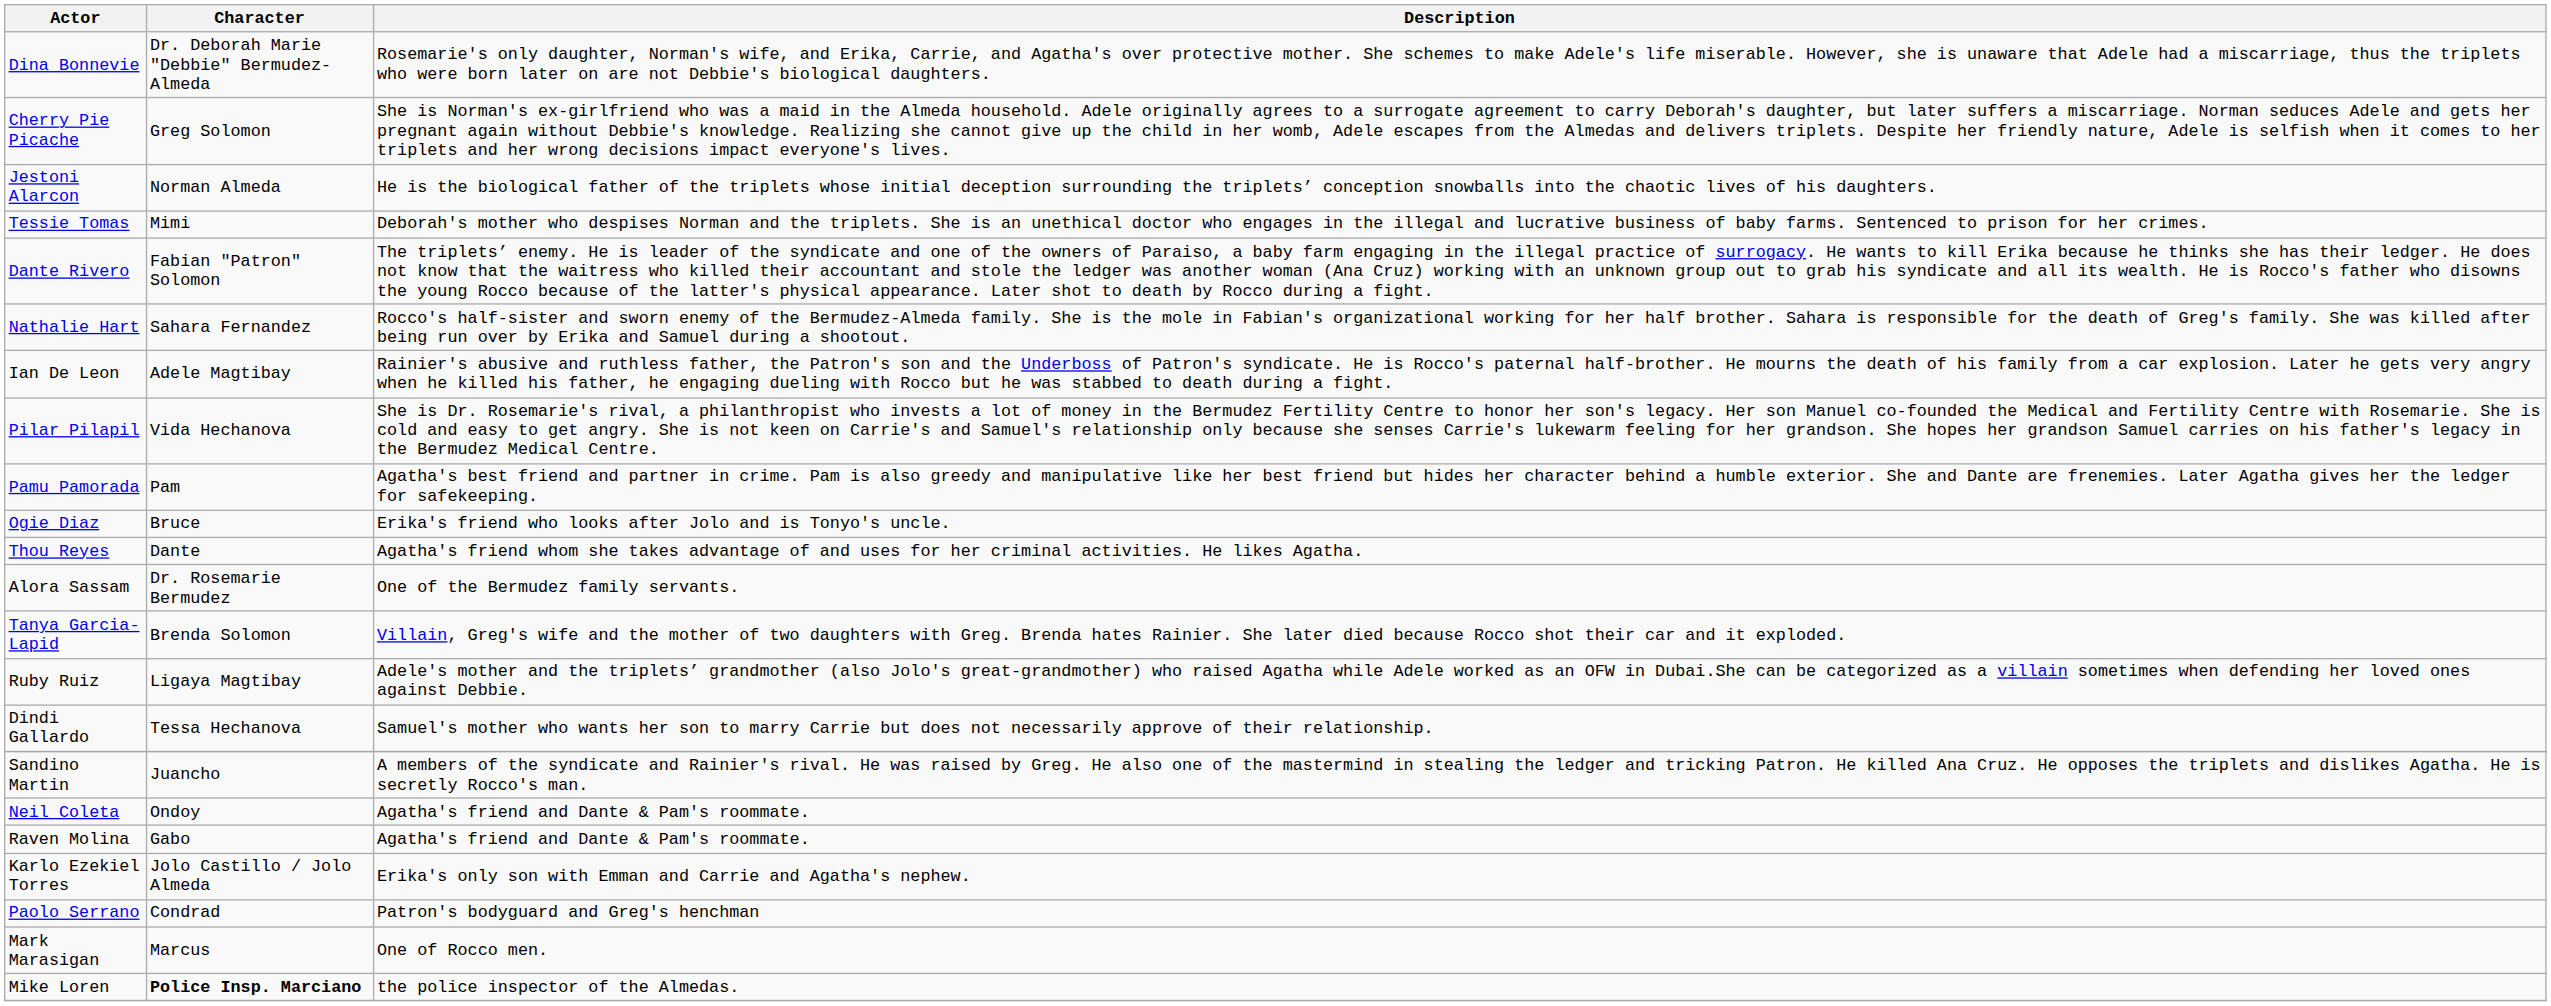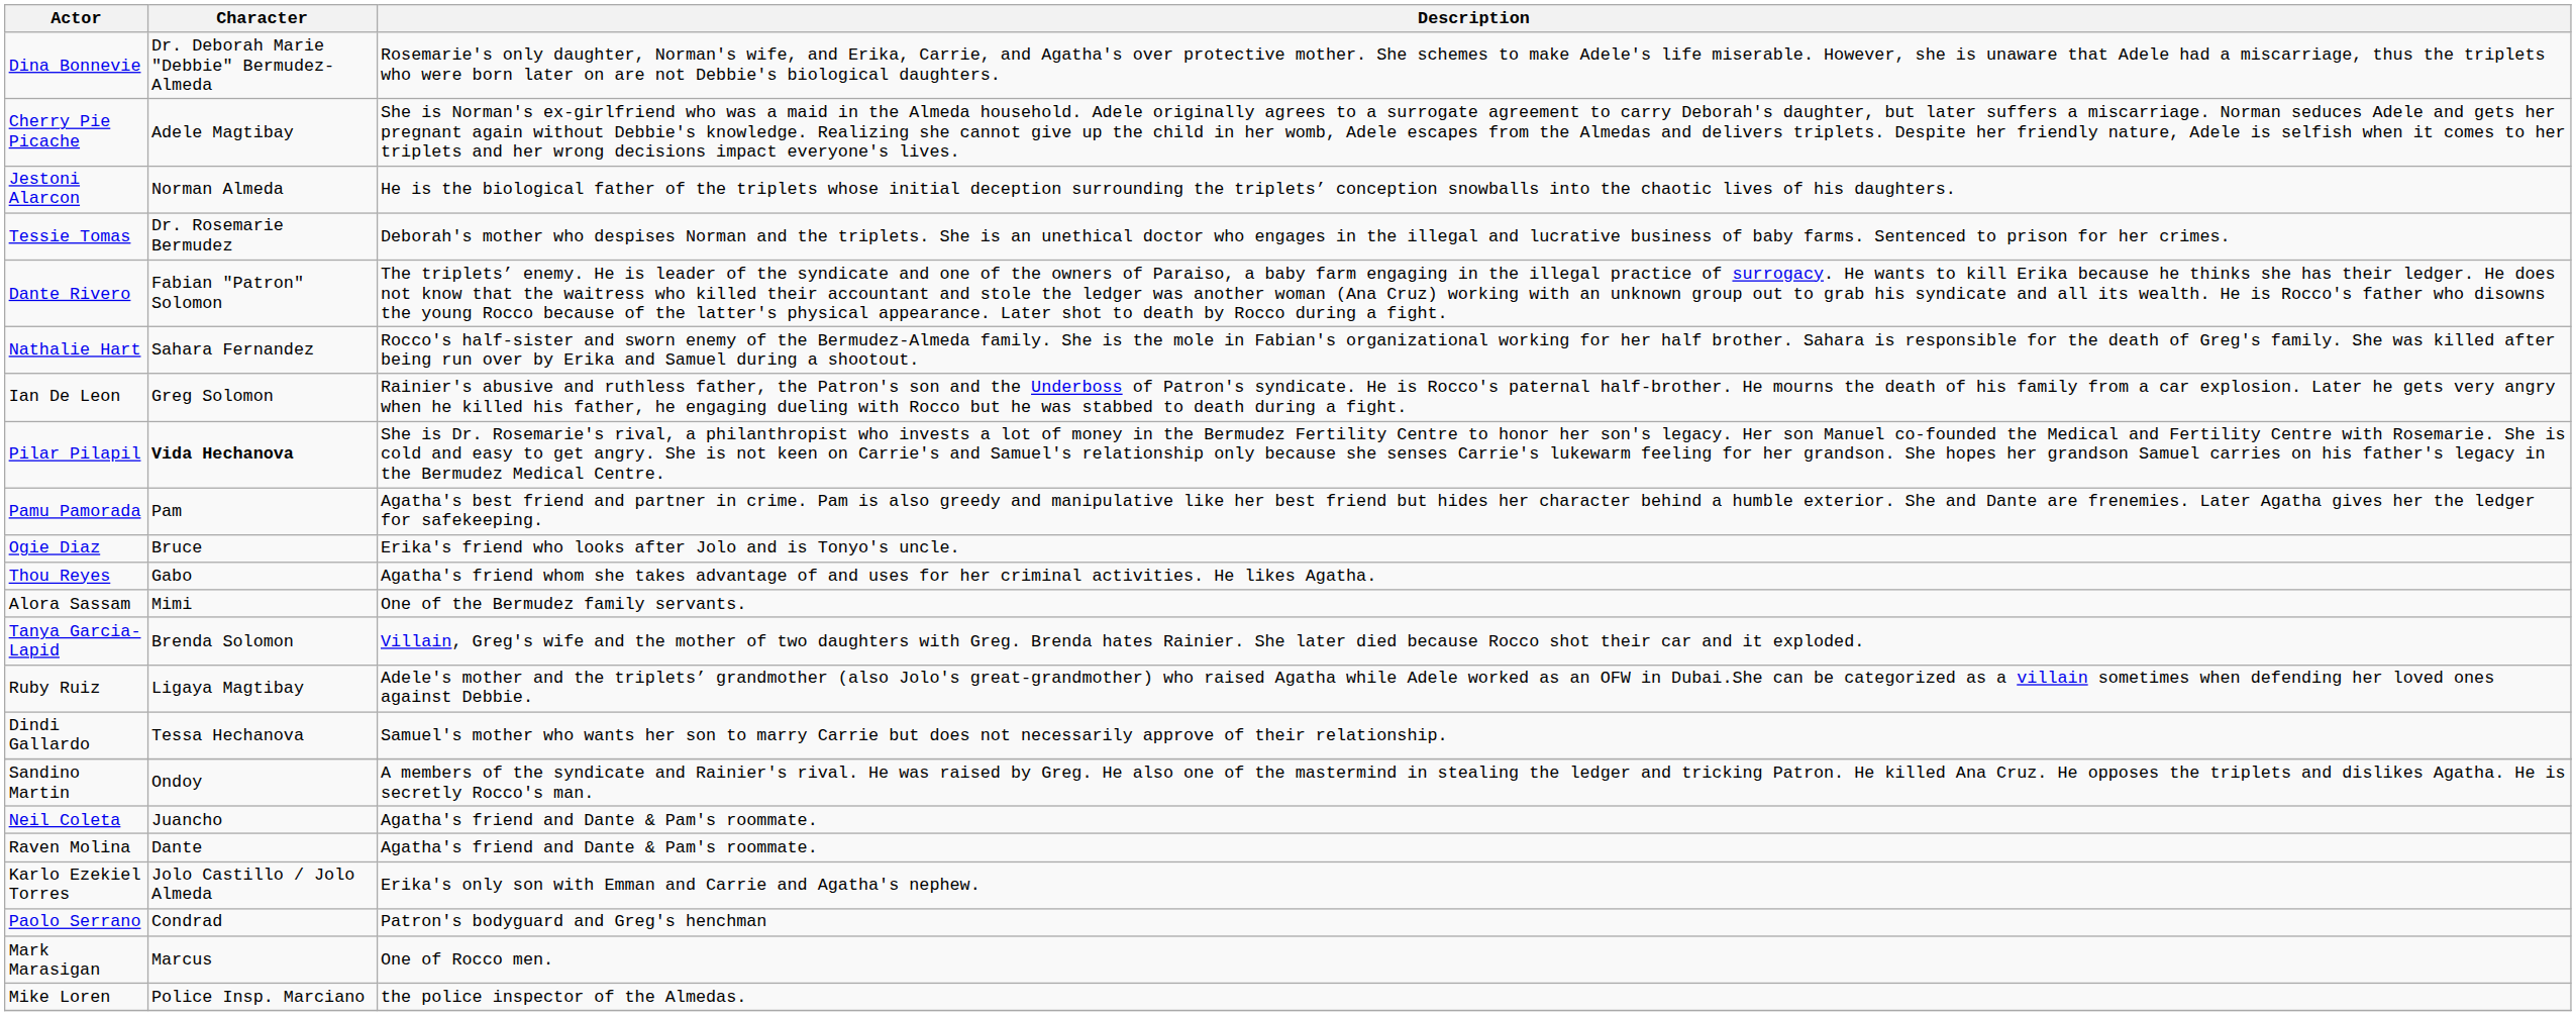Cherry Pie Picache | Character: Greg Solomon -> Adele Magtibay
Tessie Tomas | Character: Mimi -> Dr. Rosemarie Bermudez
Ian De Leon | Character: Adele Magtibay -> Greg Solomon
Pilar Pilapil | Character: normal -> bold
Thou Reyes | Character: Dante -> Gabo
Alora Sassam | Character: Dr. Rosemarie Bermudez -> Mimi
Sandino Martin | Character: Juancho -> Ondoy
Neil Coleta | Character: Ondoy -> Juancho
Raven Molina | Character: Gabo -> Dante
Mike Loren | Character: bold -> normal
